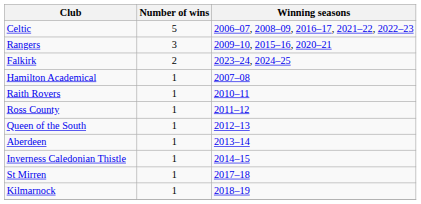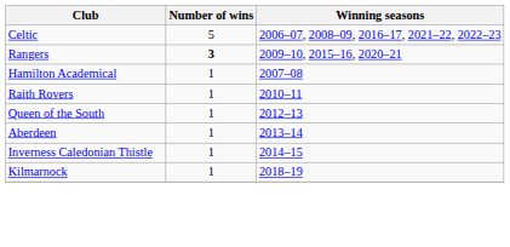Rangers | Number of wins: normal -> bold
- row: Falkirk | 2 | 2023–24, 2024–25
- row: Ross County | 1 | 2011–12
- row: St Mirren | 1 | 2017–18
